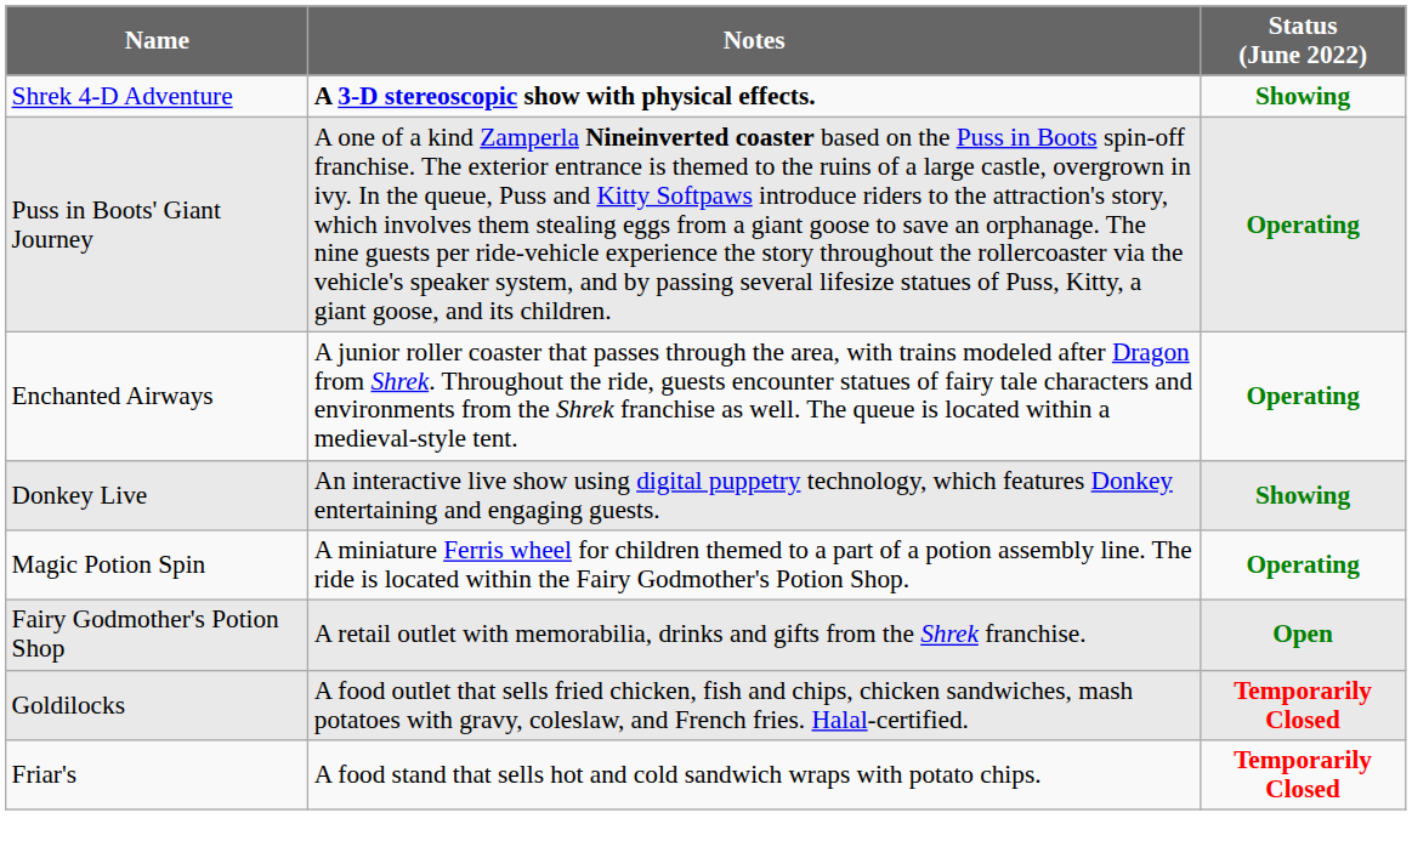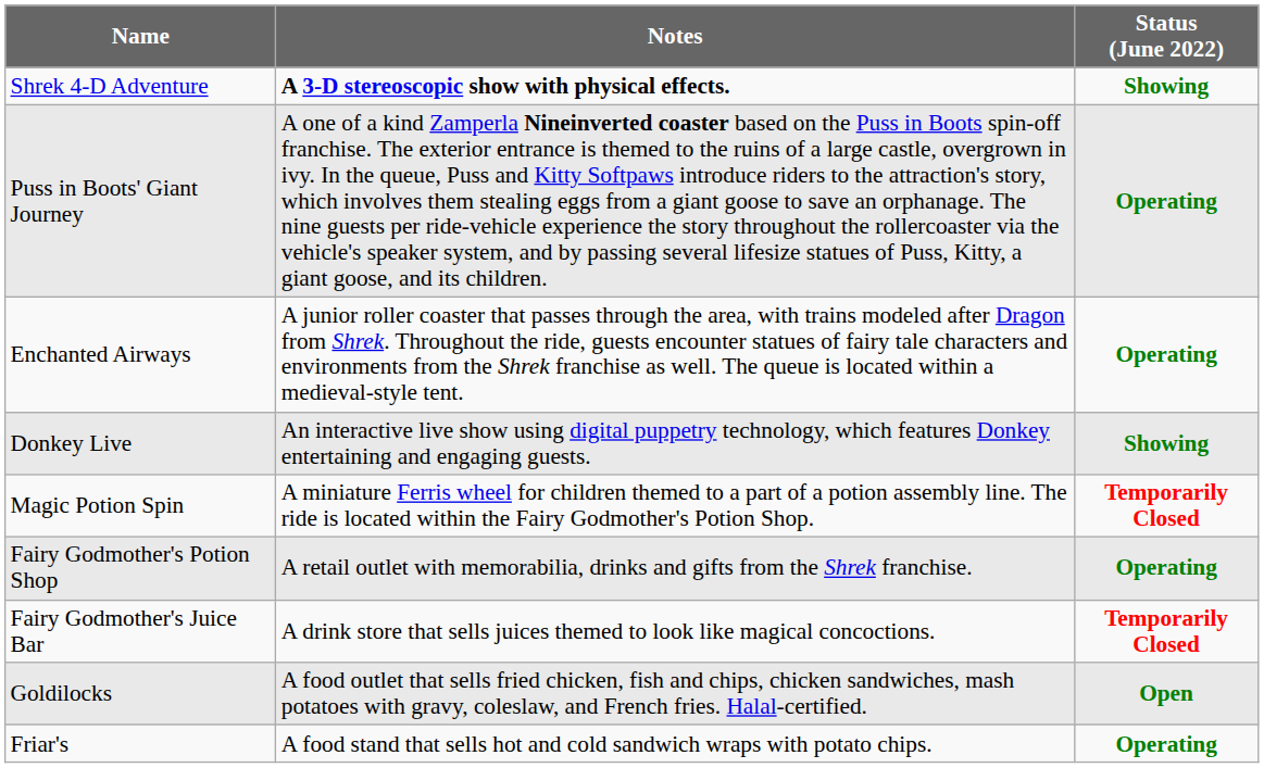Magic Potion Spin | Status (June 2022): Operating -> Temporarily Closed
Fairy Godmother's Potion Shop | Status (June 2022): Open -> Operating
+ row: Fairy Godmother's Juice Bar | A drink store that sells juices themed to look like magical concoctions. | Temporarily Closed
Goldilocks | Status (June 2022): Temporarily Closed -> Open
Friar's | Status (June 2022): Temporarily Closed -> Operating
